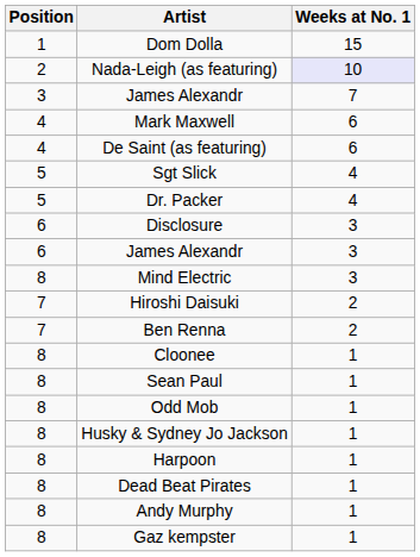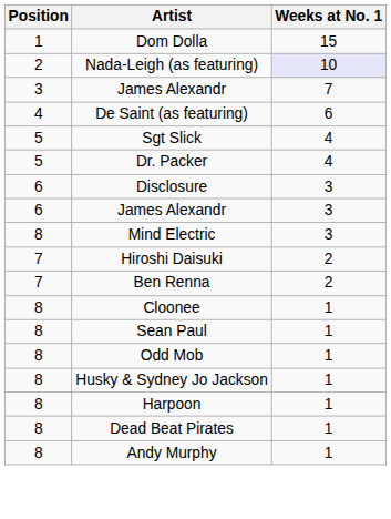- row: 4 | Mark Maxwell | 6
- row: 8 | Gaz kempster | 1
